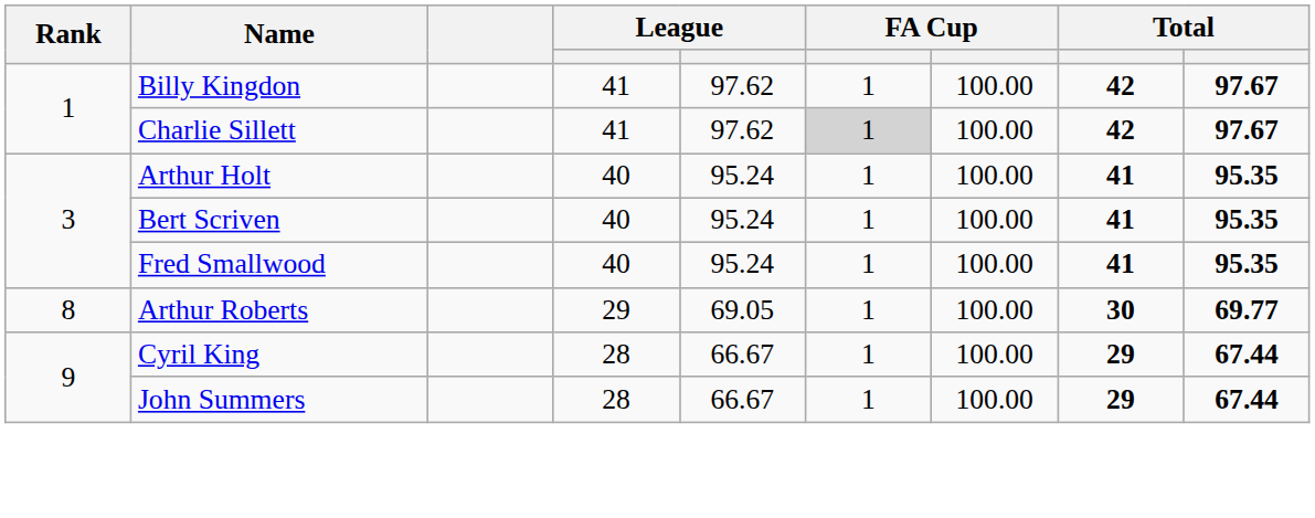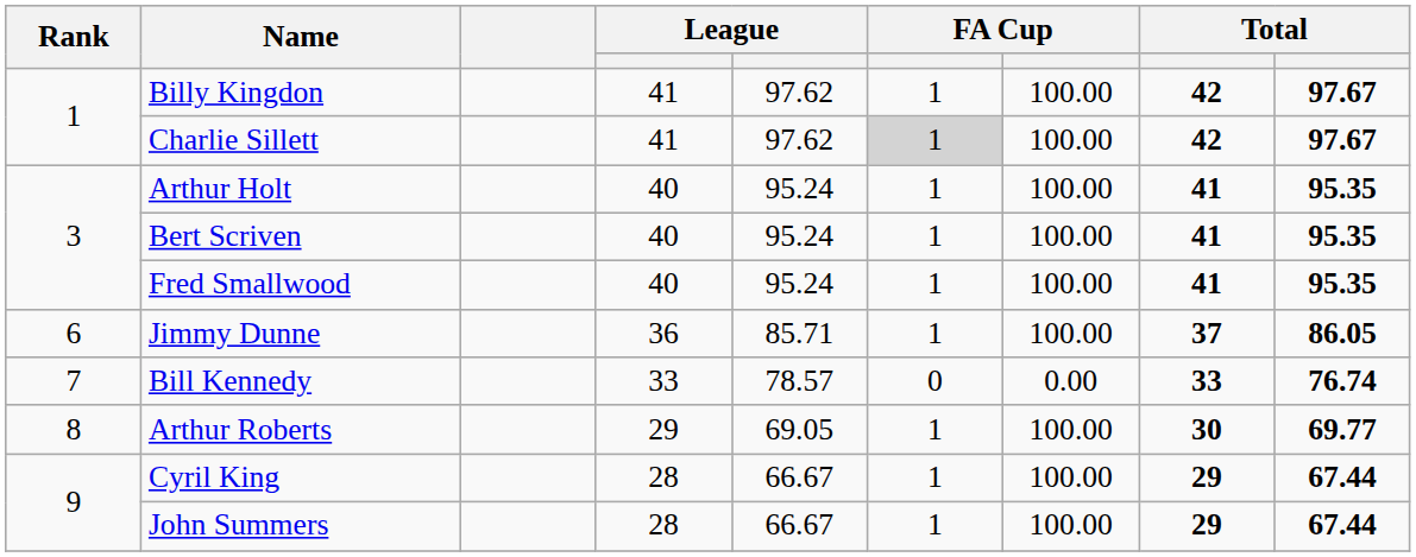+ row: 6 | Jimmy Dunne | 36 | 85.71 | 1 | 100.00 | 37 | 86.05
+ row: 7 | Bill Kennedy | 33 | 78.57 | 0 | 0.00 | 33 | 76.74
